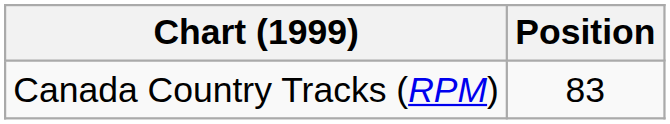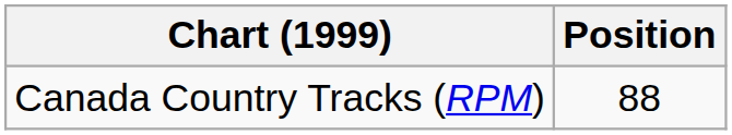Canada Country Tracks (RPM) | Position: 83 -> 88
